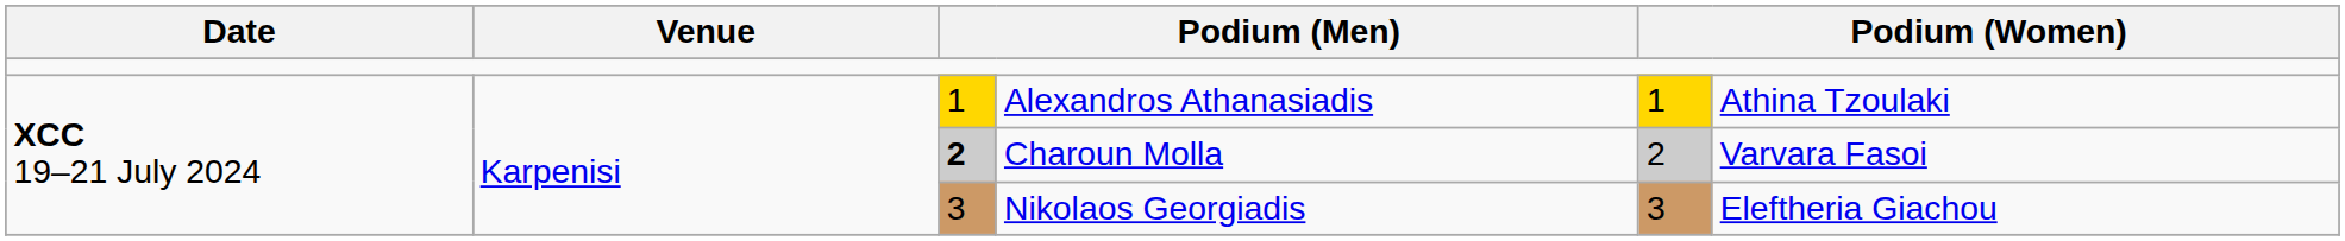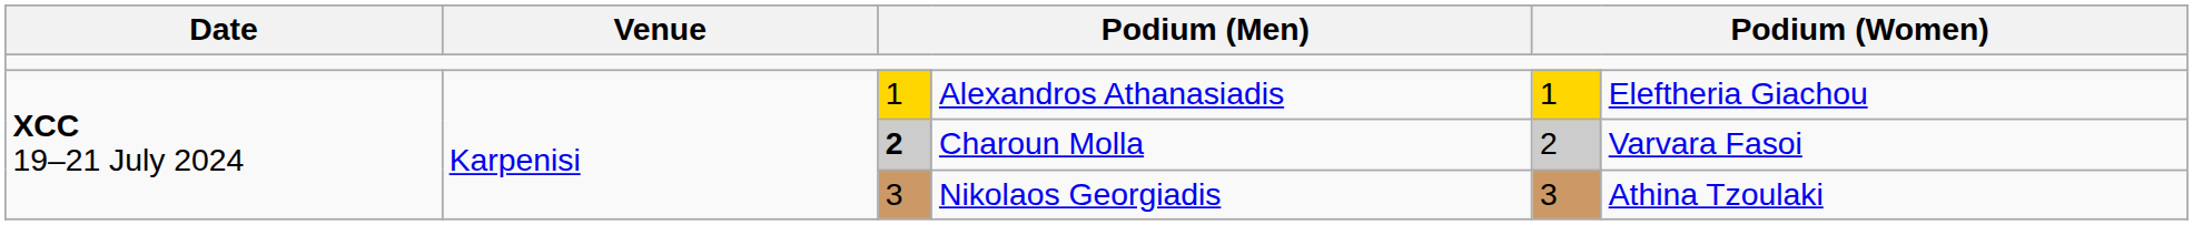Alexandros Athanasiadis | column 6: Athina Tzoulaki -> Eleftheria Giachou
Nikolaos Georgiadis | column 6: Eleftheria Giachou -> Athina Tzoulaki
